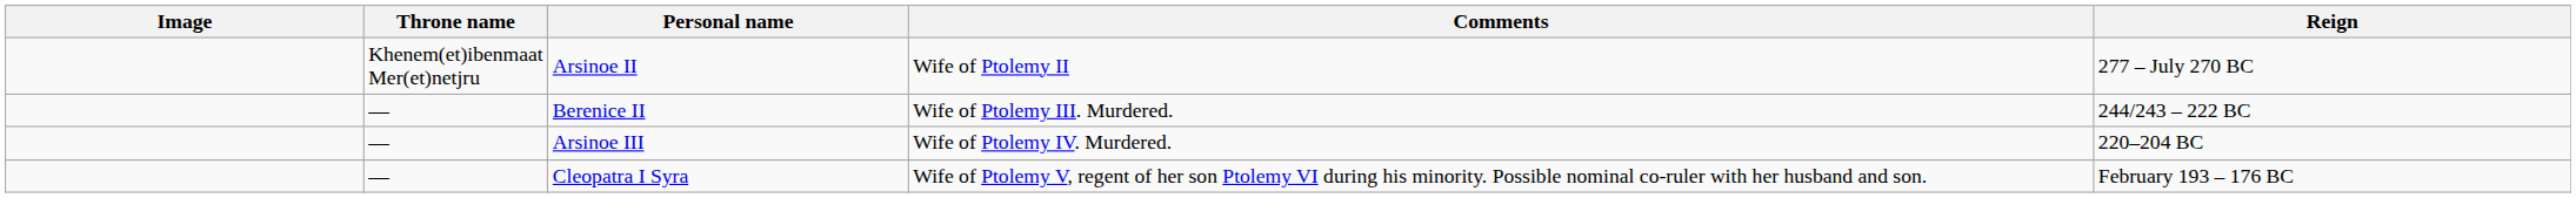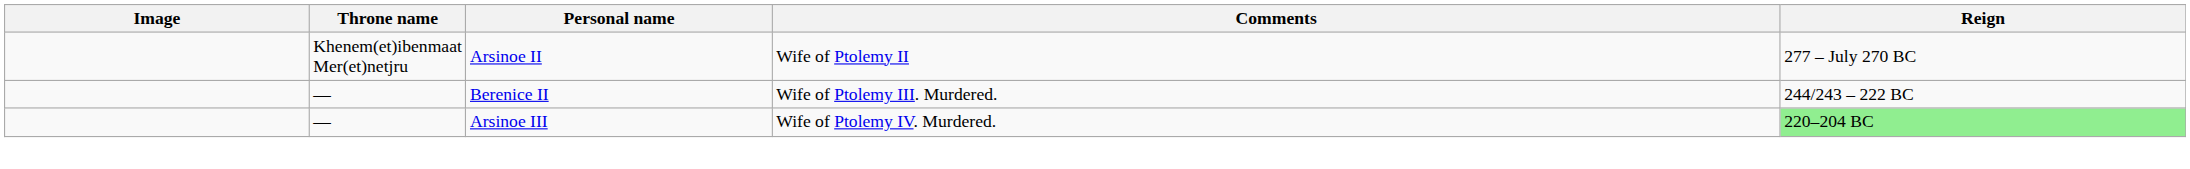Arsinoe III | Reign: no background -> lightgreen background
- row: — | Cleopatra I Syra | Wife of Ptolemy V, regent of her son Ptolemy VI during his minority. Possible nominal co-ruler with her husband and son. | February 193 – 176 BC
